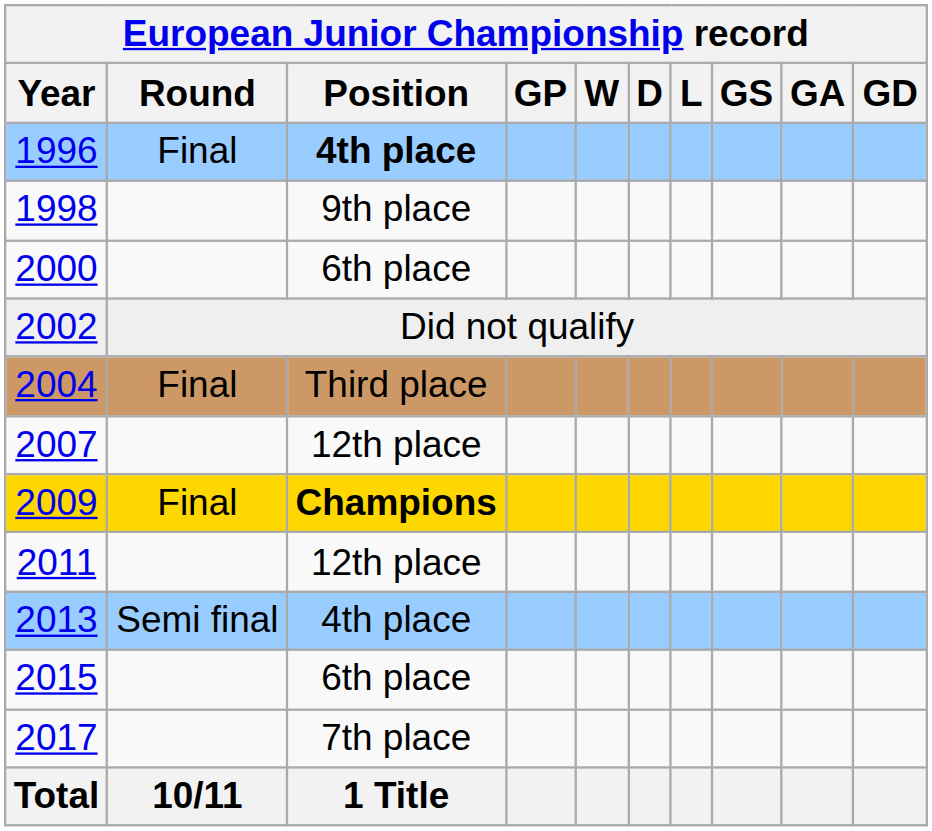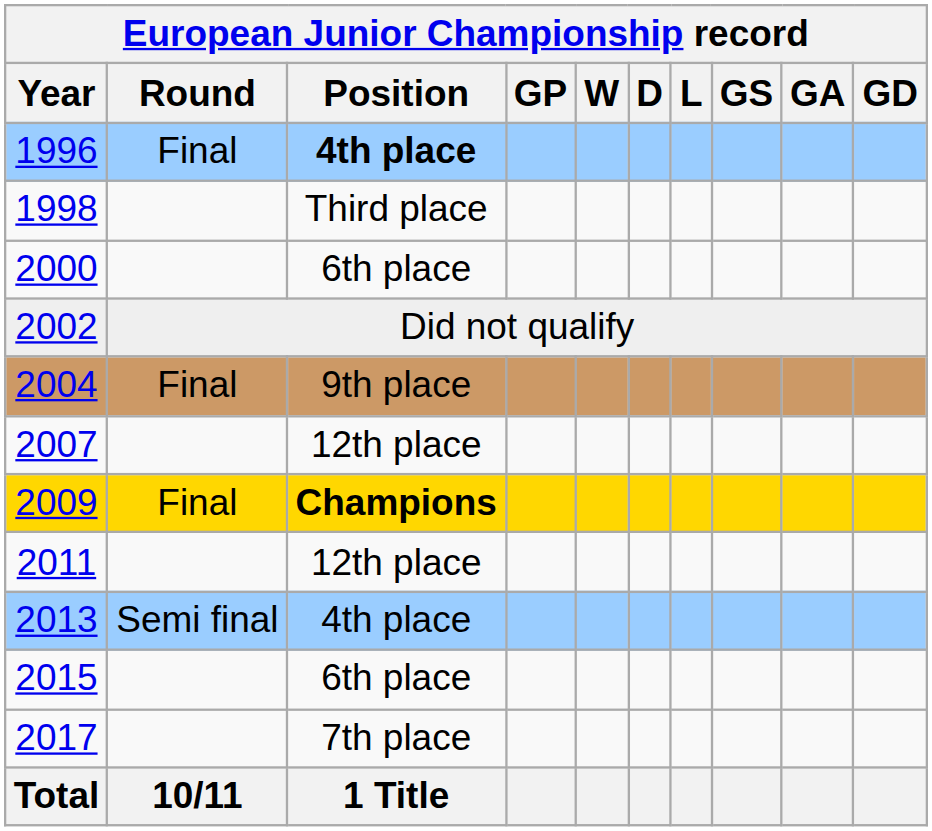1998 | European Junior Championship record / Position: 9th place -> Third place
2004 | European Junior Championship record / Position: Third place -> 9th place
